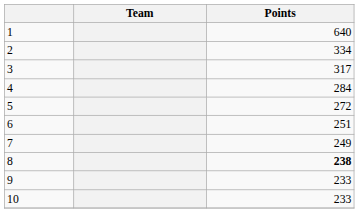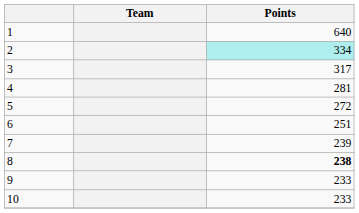2 | Points: no background -> paleturquoise background
4 | Points: 284 -> 281
7 | Points: 249 -> 239
